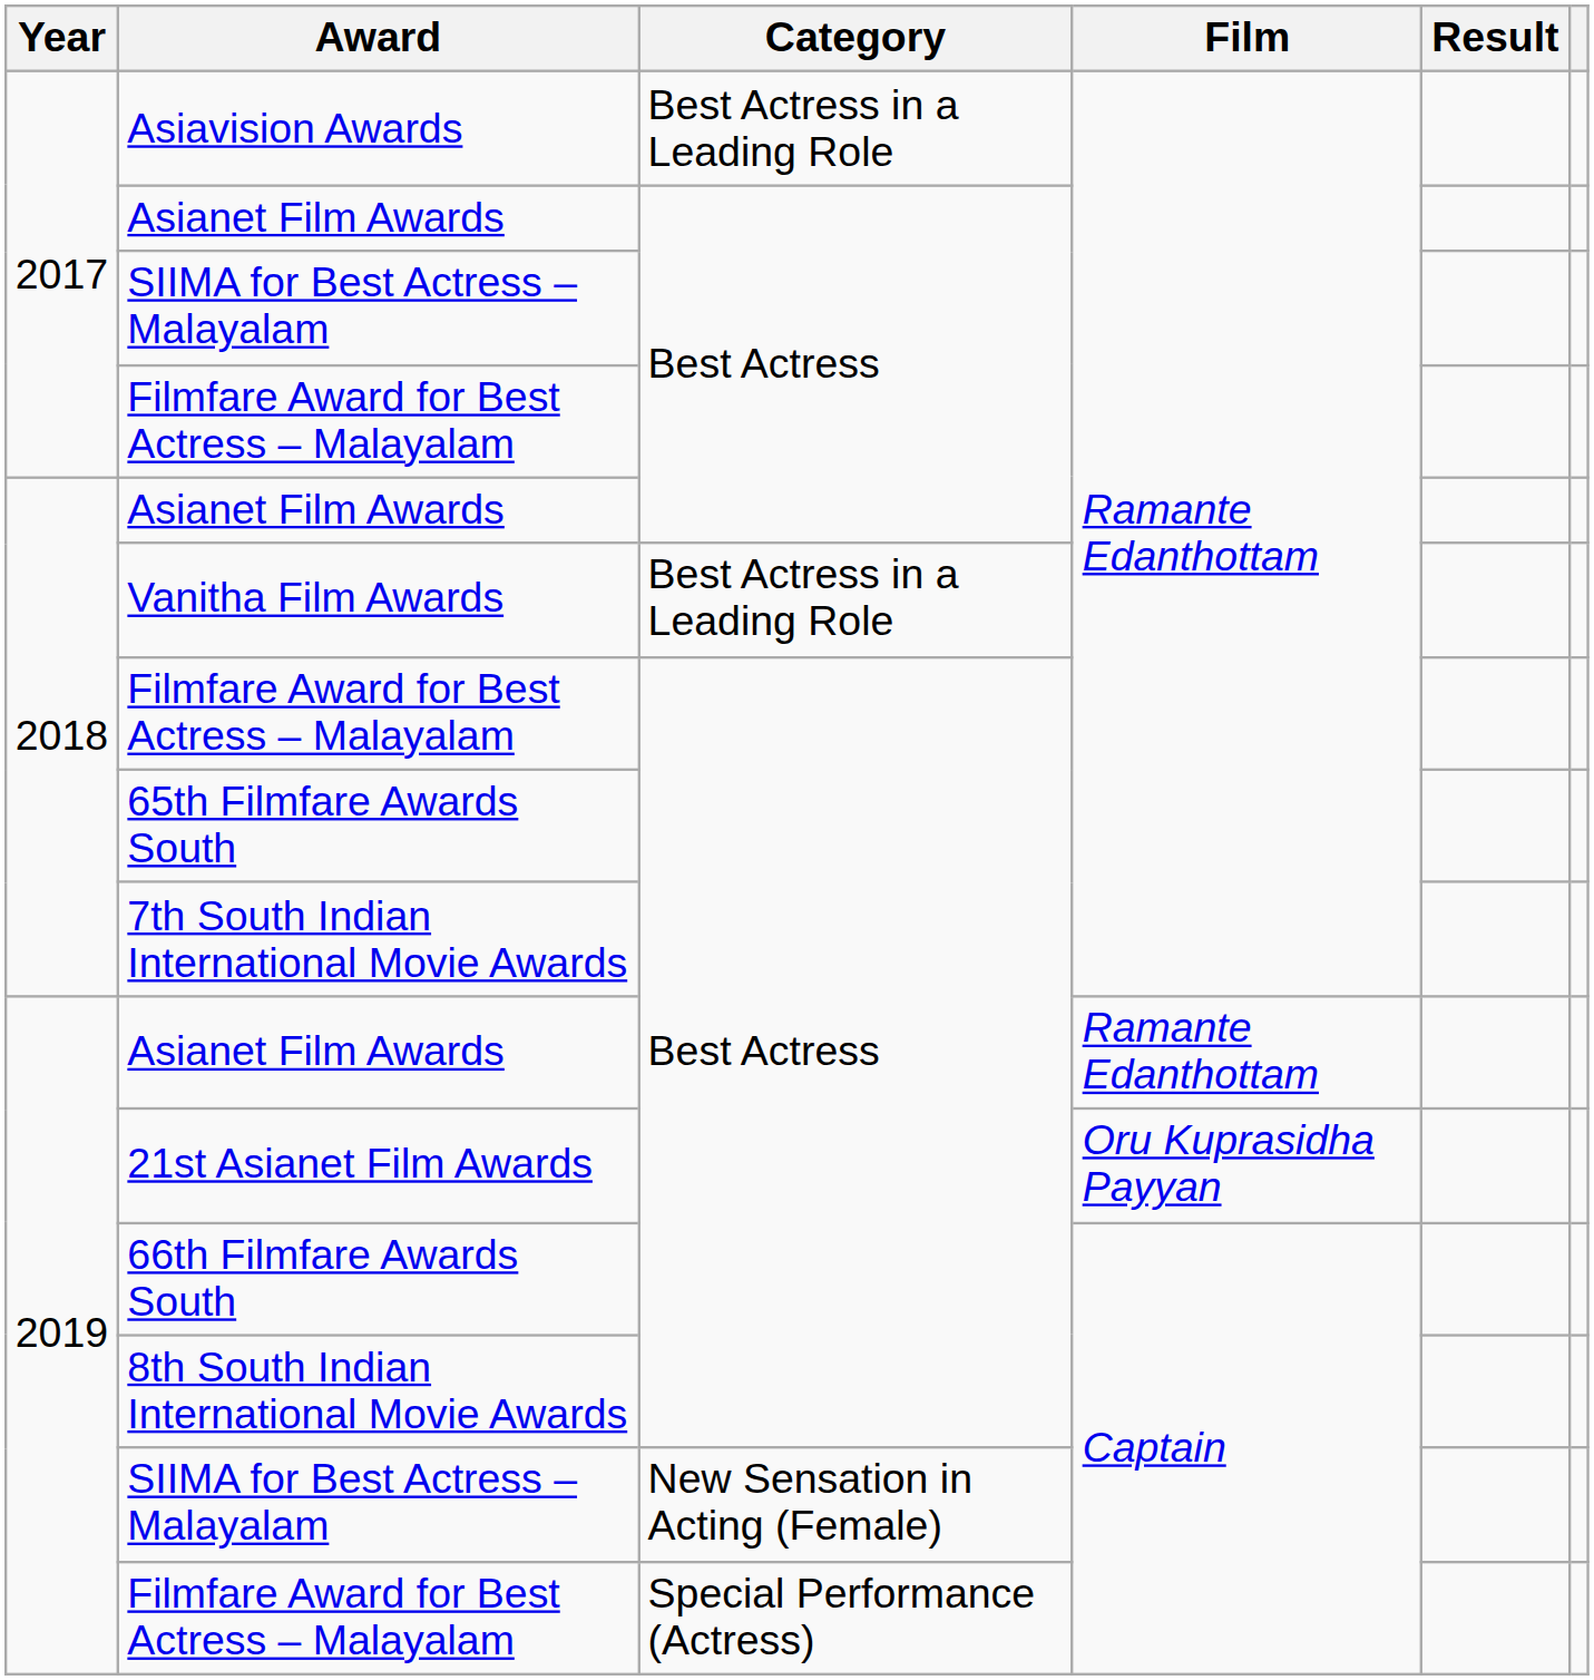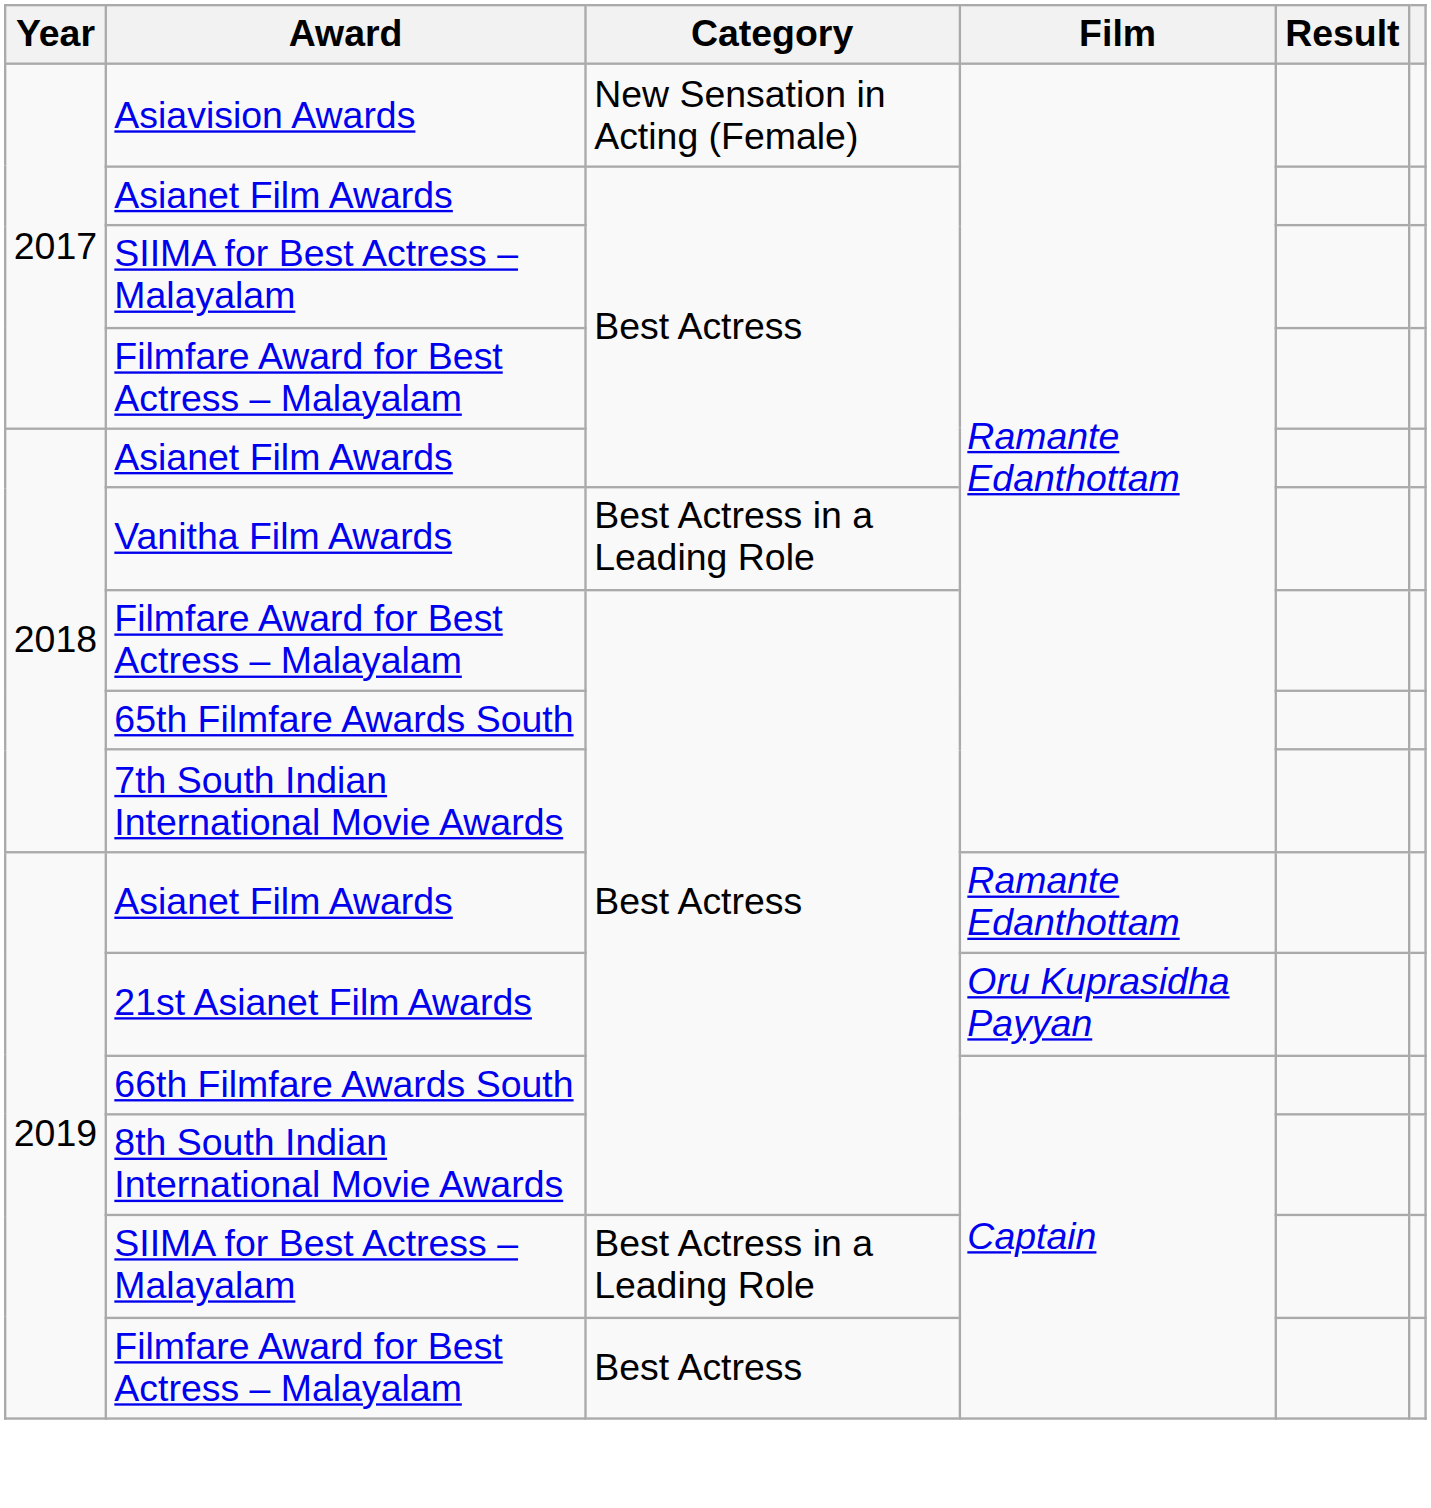Asiavision Awards | Category: Best Actress in a Leading Role -> New Sensation in Acting (Female)
2019 / SIIMA for Best Actress – Malayalam | Category: New Sensation in Acting (Female) -> Best Actress in a Leading Role
2019 / Filmfare Award for Best Actress – Malayalam | Category: Special Performance (Actress) -> Best Actress
